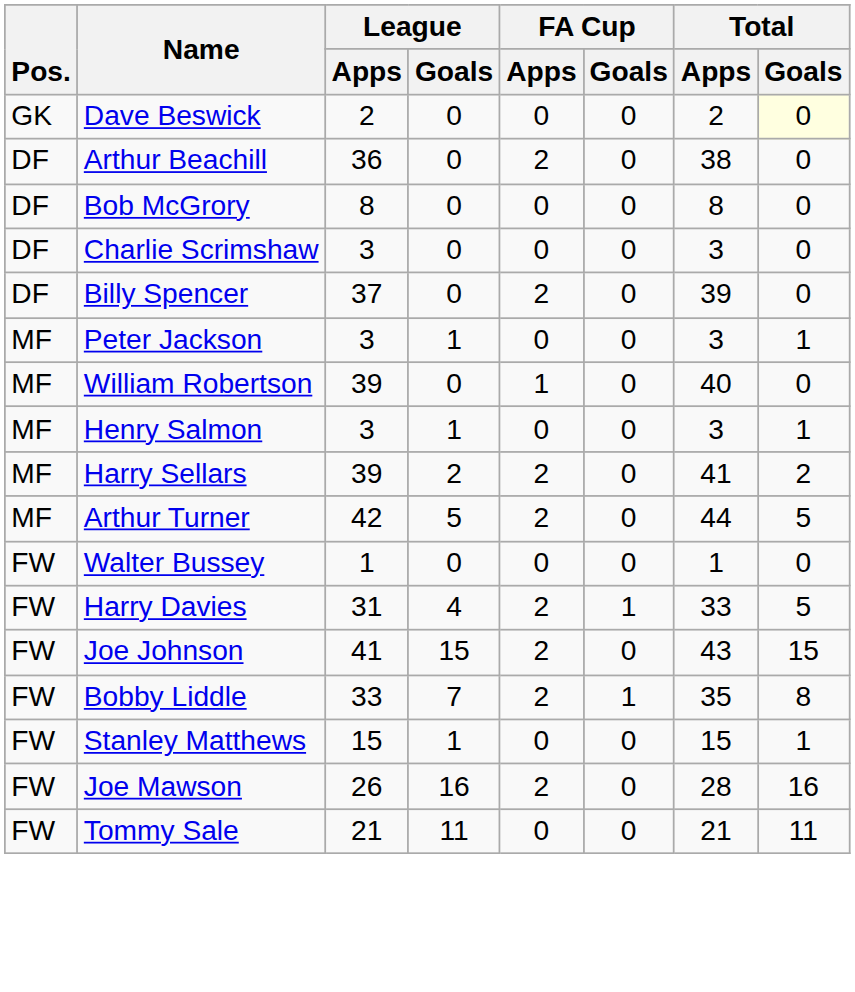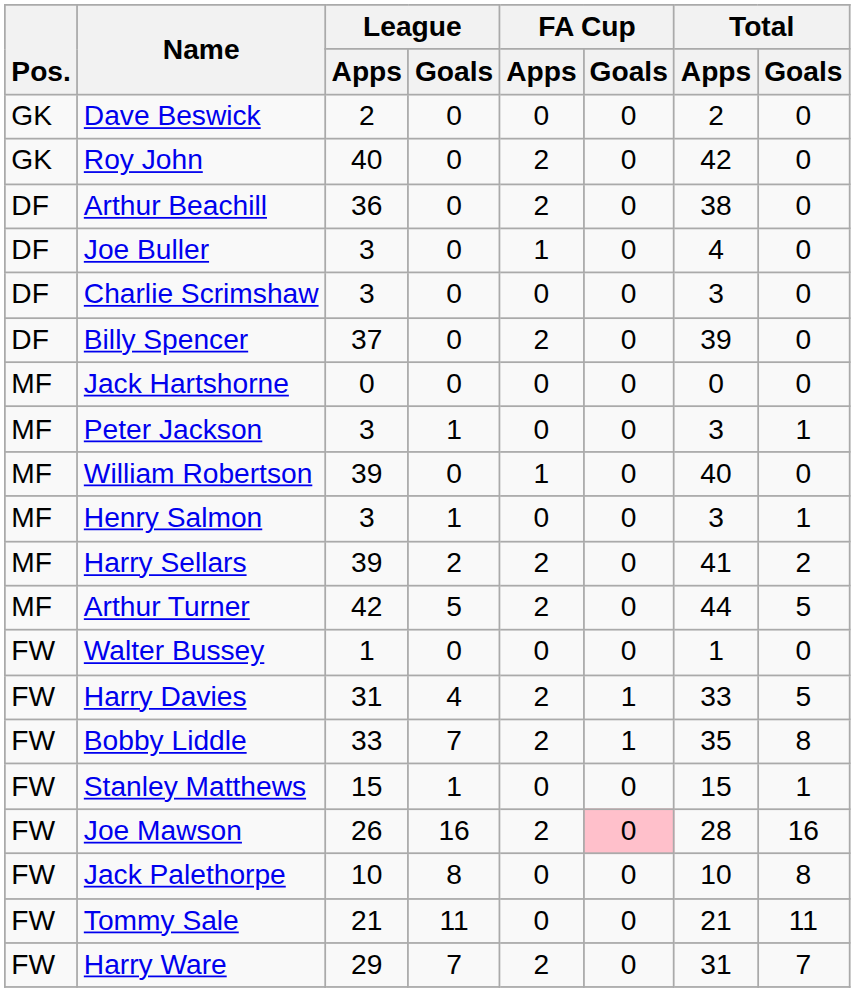Dave Beswick | Total / Goals: lightyellow background -> no background
+ row: GK | Roy John | 40 | 0 | 2 | 0 | 42 | 0
+ row: DF | Joe Buller | 3 | 0 | 1 | 0 | 4 | 0
- row: DF | Bob McGrory | 8 | 0 | 0 | 0 | 8 | 0
+ row: MF | Jack Hartshorne | 0 | 0 | 0 | 0 | 0 | 0
- row: FW | Joe Johnson | 41 | 15 | 2 | 0 | 43 | 15
Joe Mawson | FA Cup / Goals: no background -> pink background
+ row: FW | Jack Palethorpe | 10 | 8 | 0 | 0 | 10 | 8
+ row: FW | Harry Ware | 29 | 7 | 2 | 0 | 31 | 7
